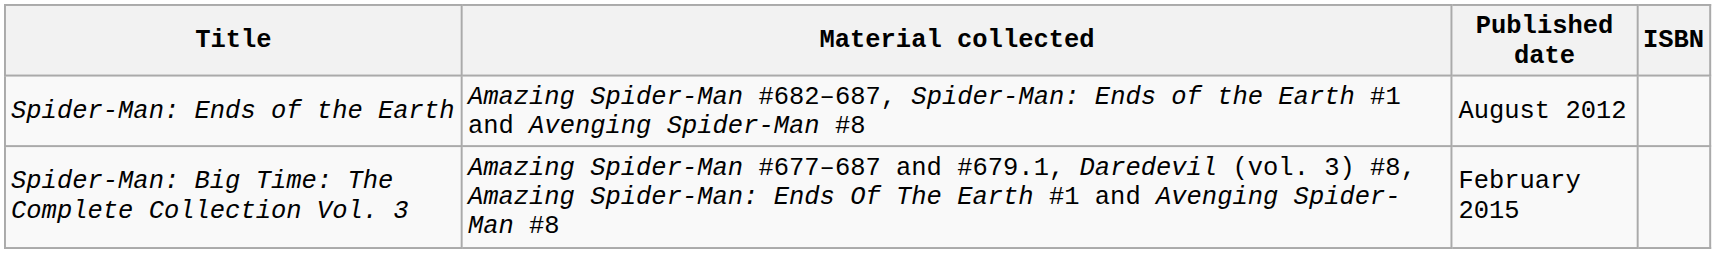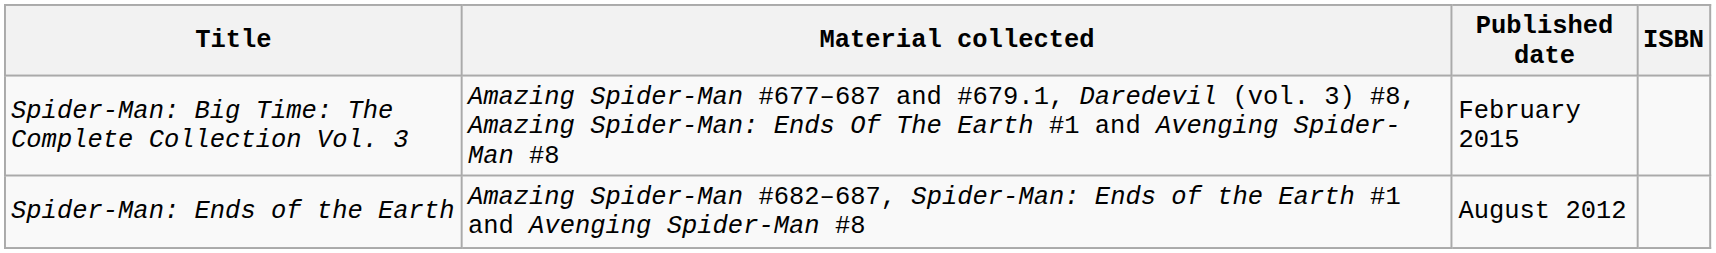rows swapped: Spider-Man: Ends of the Earth <-> Spider-Man: Big Time: The Complete Collection Vol. 3
